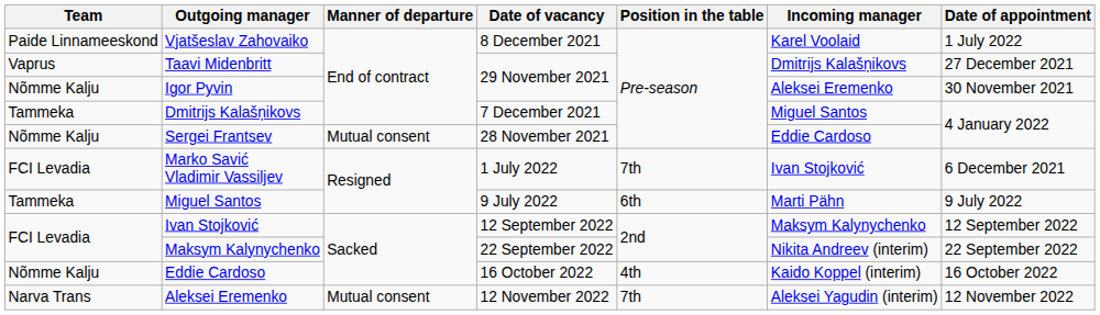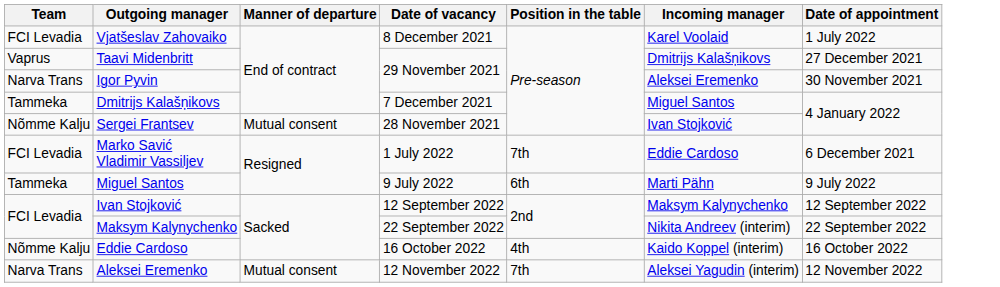Vjatšeslav Zahovaiko | Team: Paide Linnameeskond -> FCI Levadia
Igor Pyvin | Team: Nõmme Kalju -> Narva Trans
Sergei Frantsev | Incoming manager: Eddie Cardoso -> Ivan Stojković
Marko Savić Vladimir Vassiljev | Incoming manager: Ivan Stojković -> Eddie Cardoso
